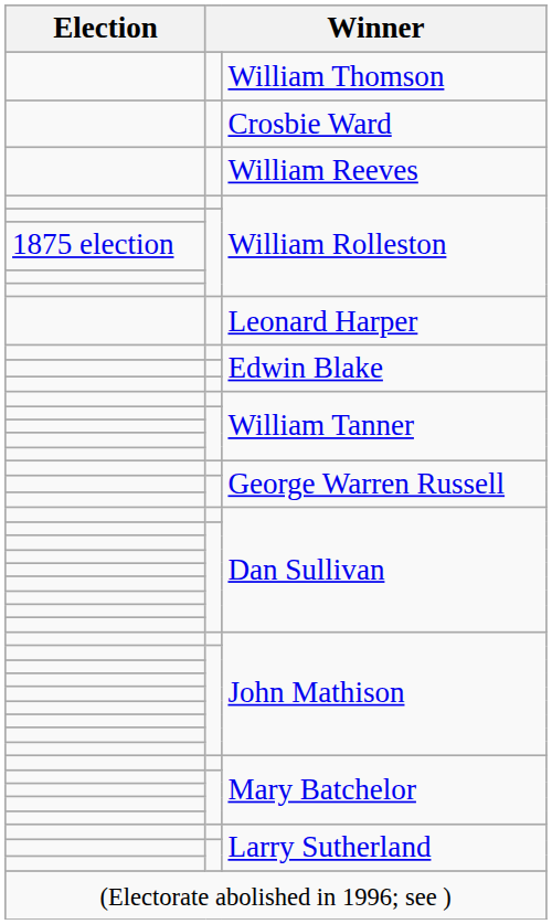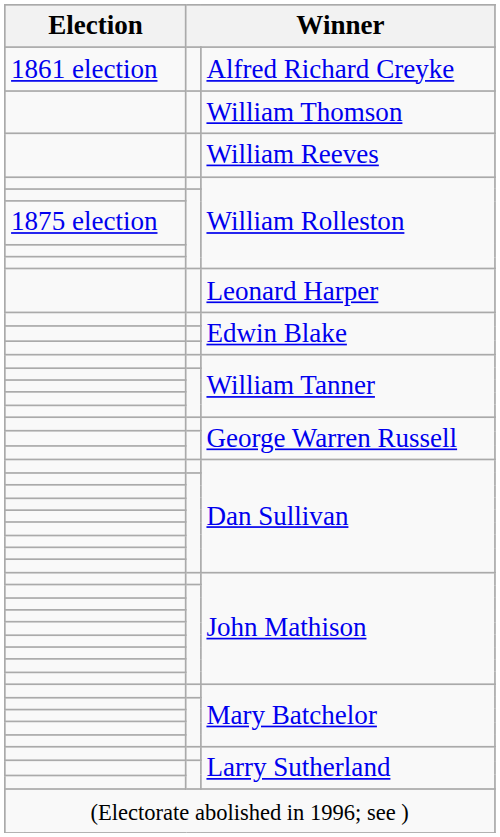+ row: 1861 election | Alfred Richard Creyke
- row: Crosbie Ward
